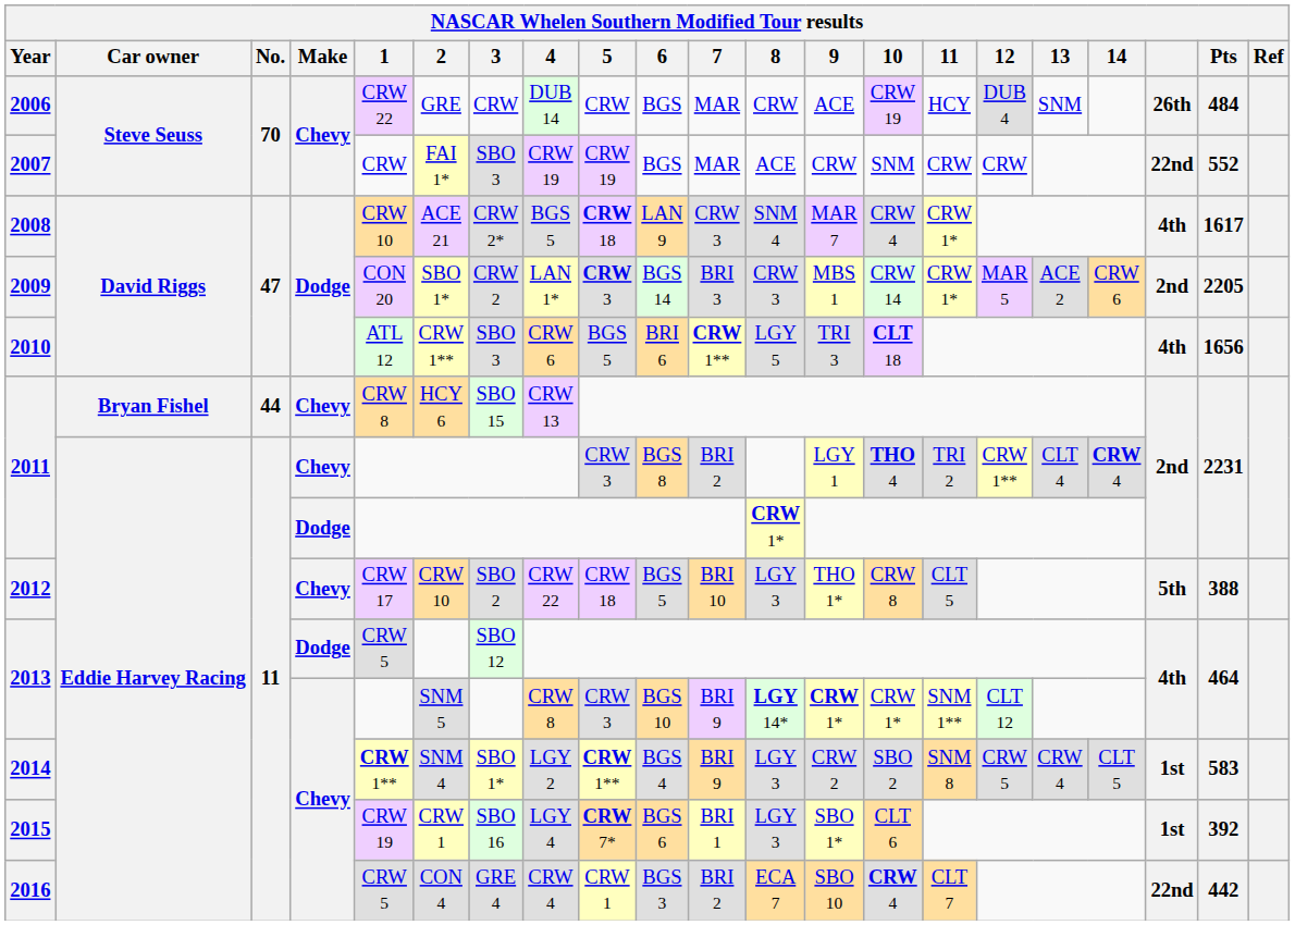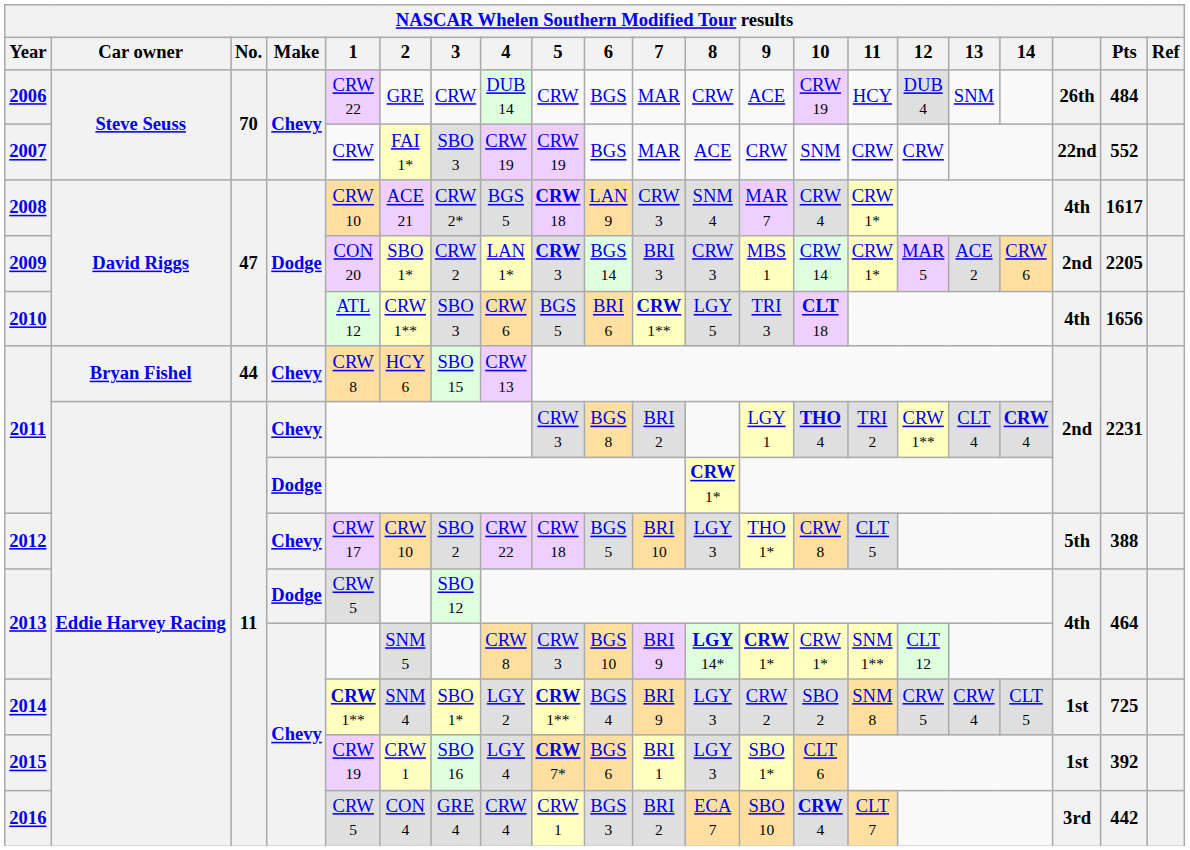2014 | Pts: 583 -> 725
2016 | column 19: 22nd -> 3rd
